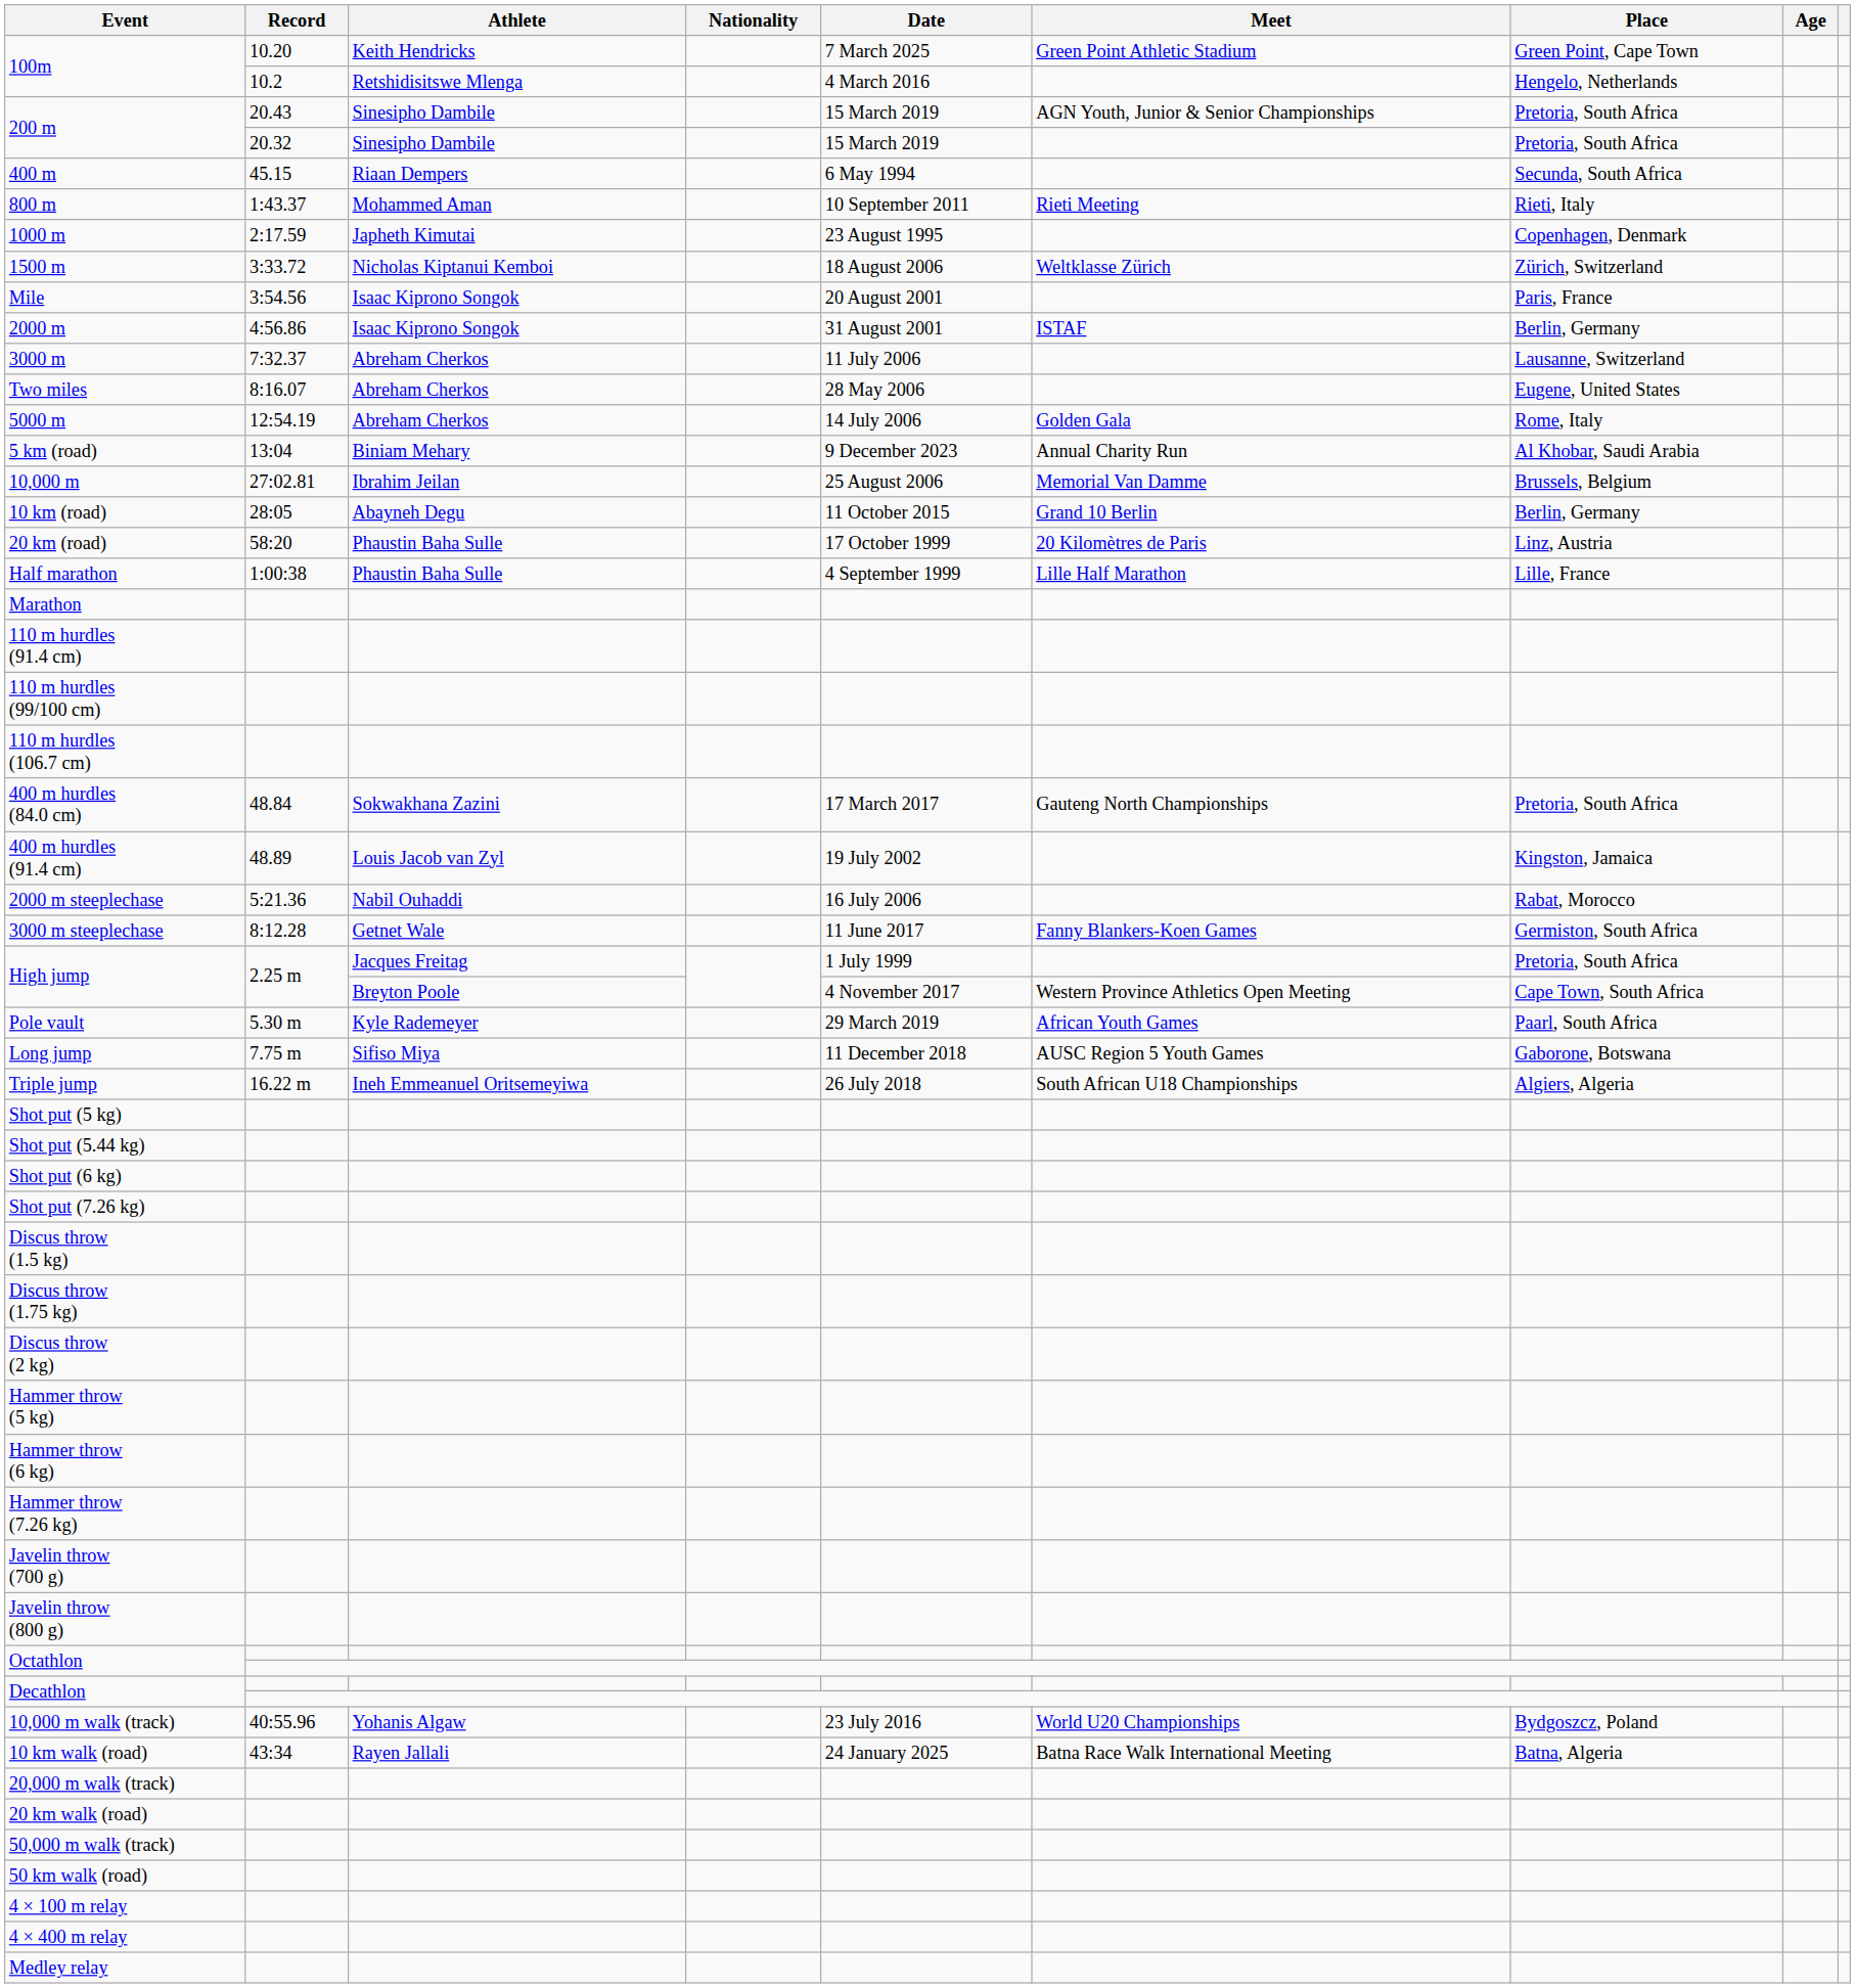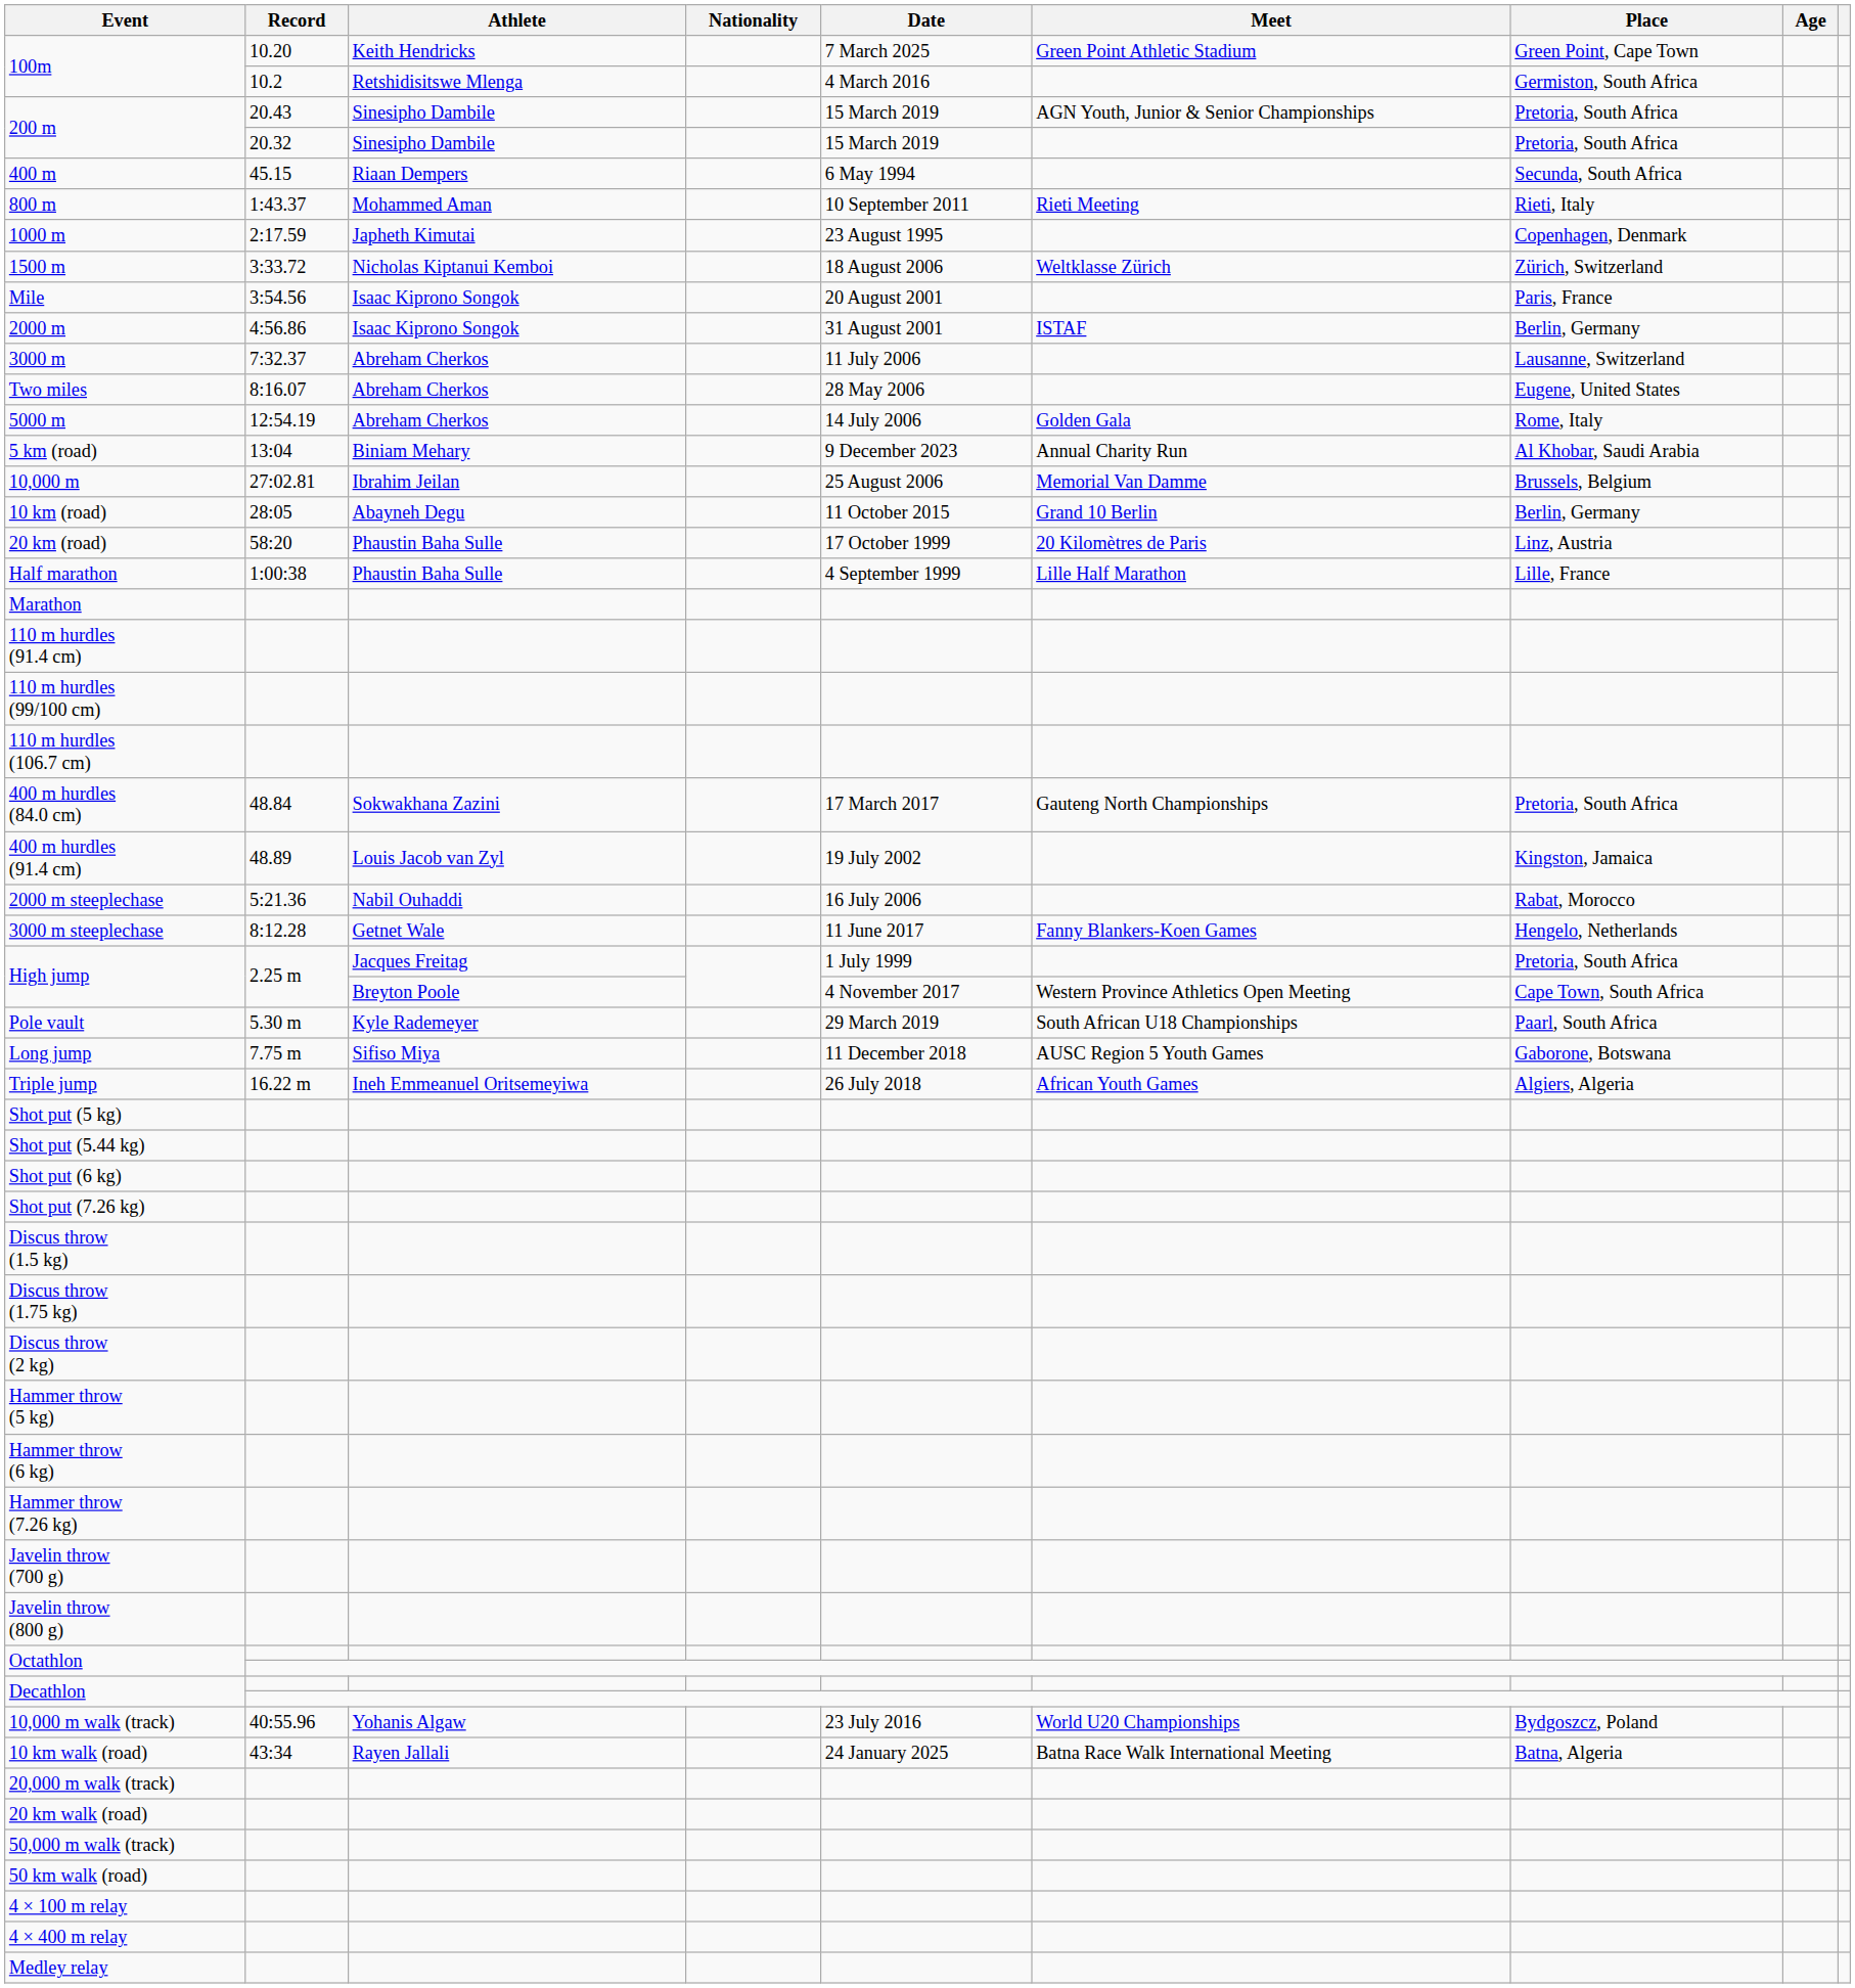100m / 10.2 | Place: Hengelo, Netherlands -> Germiston, South Africa
3000 m steeplechase | Place: Germiston, South Africa -> Hengelo, Netherlands
Pole vault | Meet: African Youth Games -> South African U18 Championships
Triple jump | Meet: South African U18 Championships -> African Youth Games
